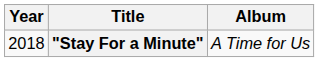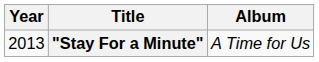"Stay For a Minute" | Year: 2018 -> 2013
